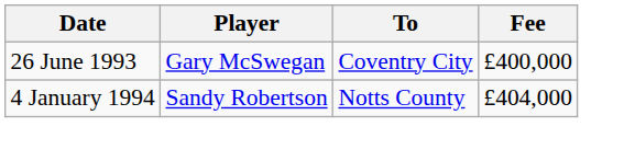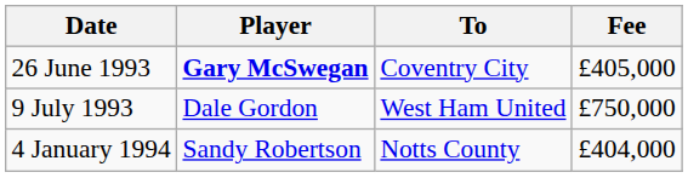26 June 1993 | Player: normal -> bold
26 June 1993 | Fee: £400,000 -> £405,000
+ row: 9 July 1993 | Dale Gordon | West Ham United | £750,000
